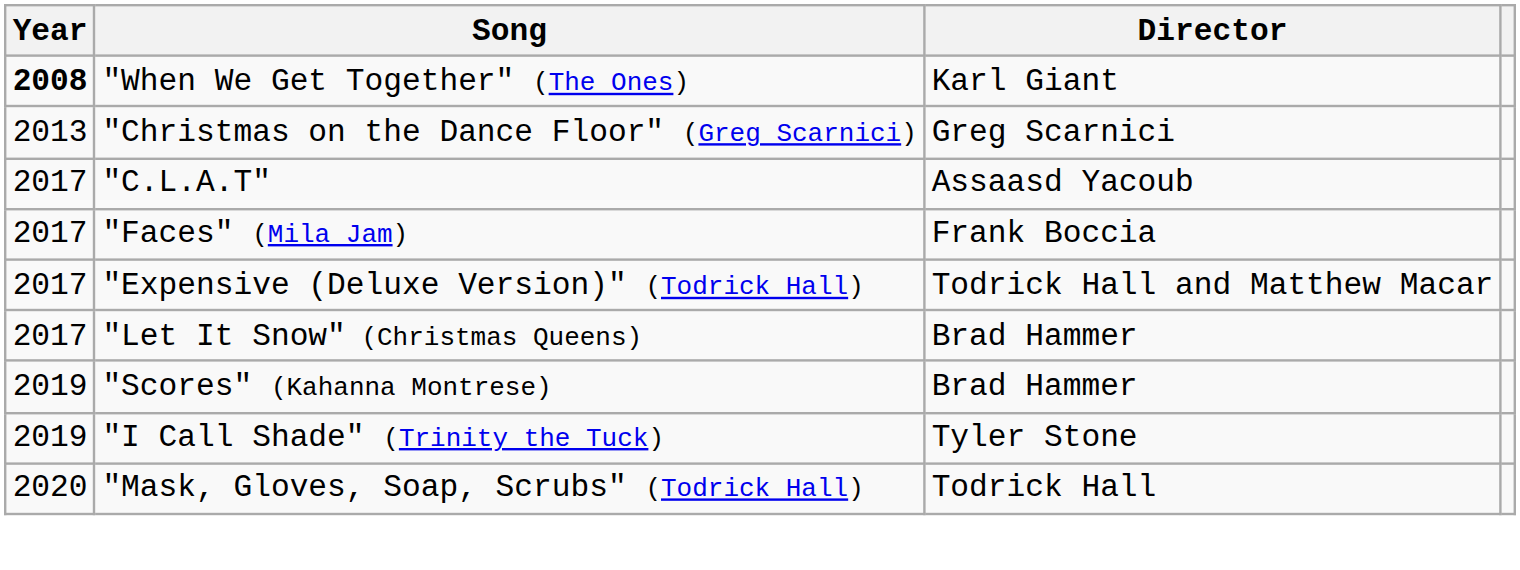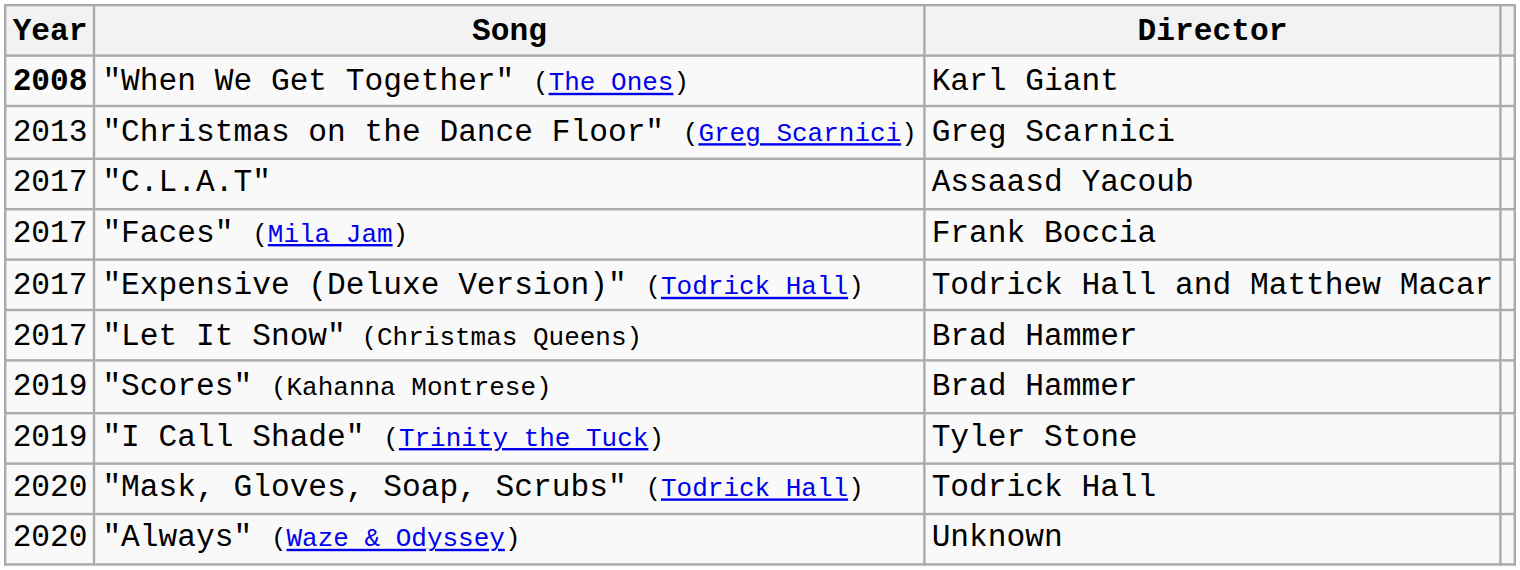+ row: 2020 | "Always" (Waze & Odyssey) | Unknown
